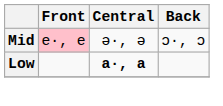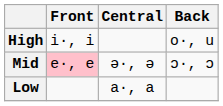+ row: High | i·, i | o·, u
Low | Central: bold -> normal
